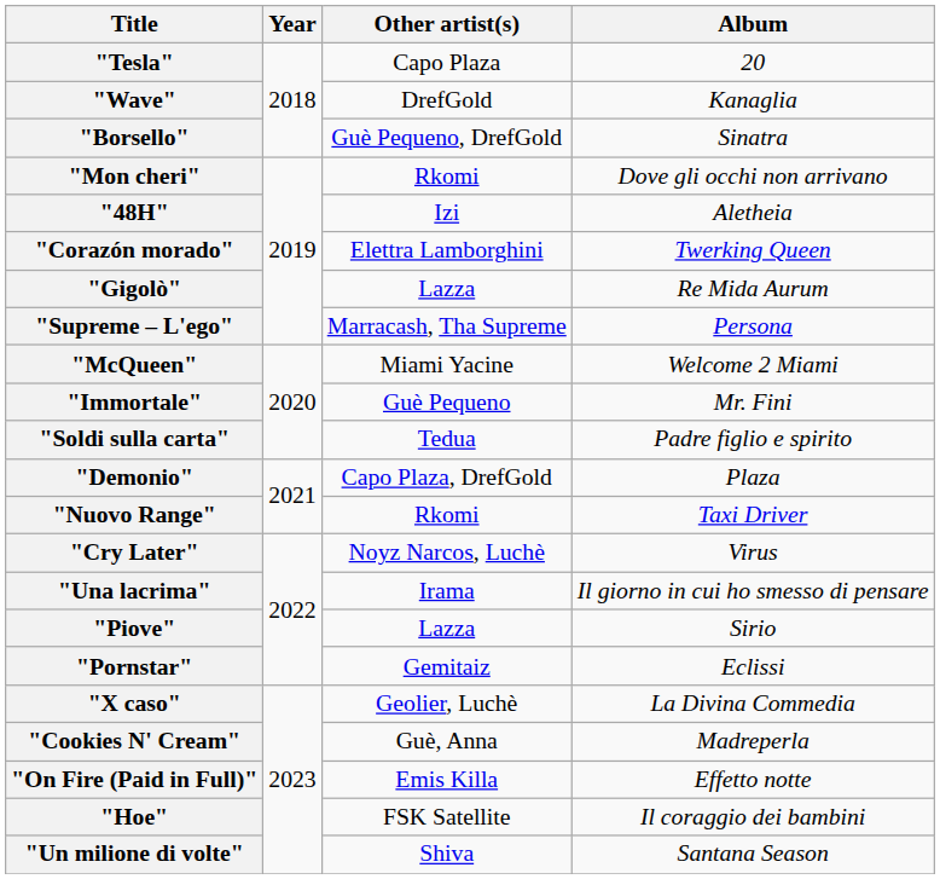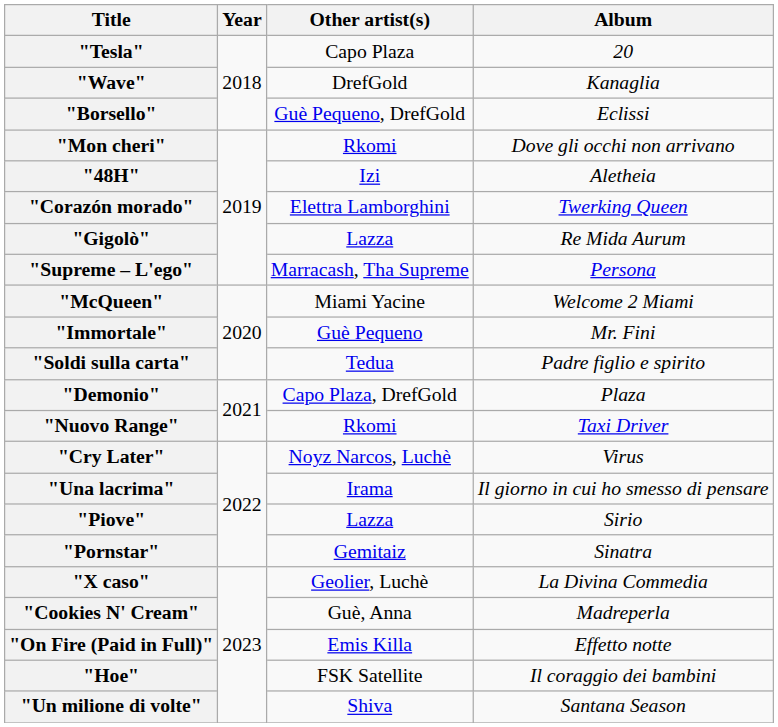"Borsello" | Album: Sinatra -> Eclissi
"Pornstar" | Album: Eclissi -> Sinatra
